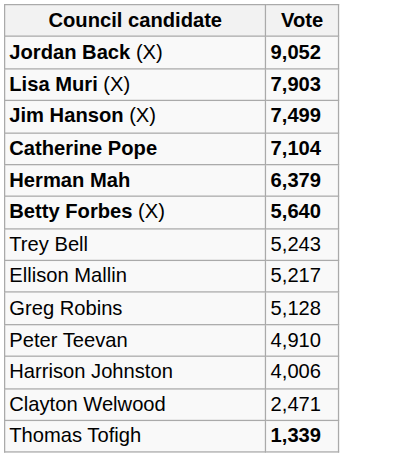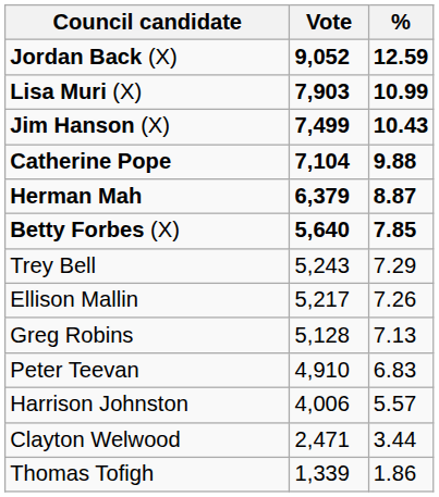+ column: % | 12.59 | 10.99 | 10.43 | 9.88 | 8.87 | 7.85 | 7.29 | 7.26 | 7.13 | 6.83 | 5.57 | 3.44 | 1.86
Thomas Tofigh | Vote: bold -> normal
